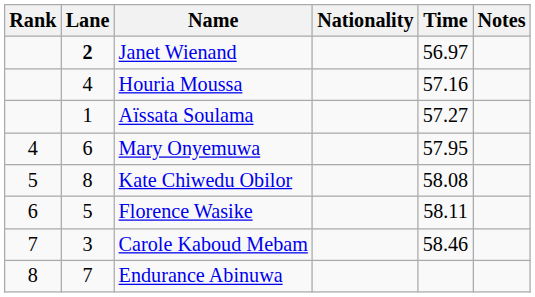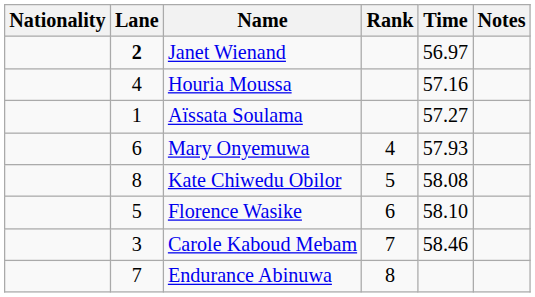columns swapped: Rank <-> Nationality
Mary Onyemuwa | Time: 57.95 -> 57.93
Florence Wasike | Time: 58.11 -> 58.10
